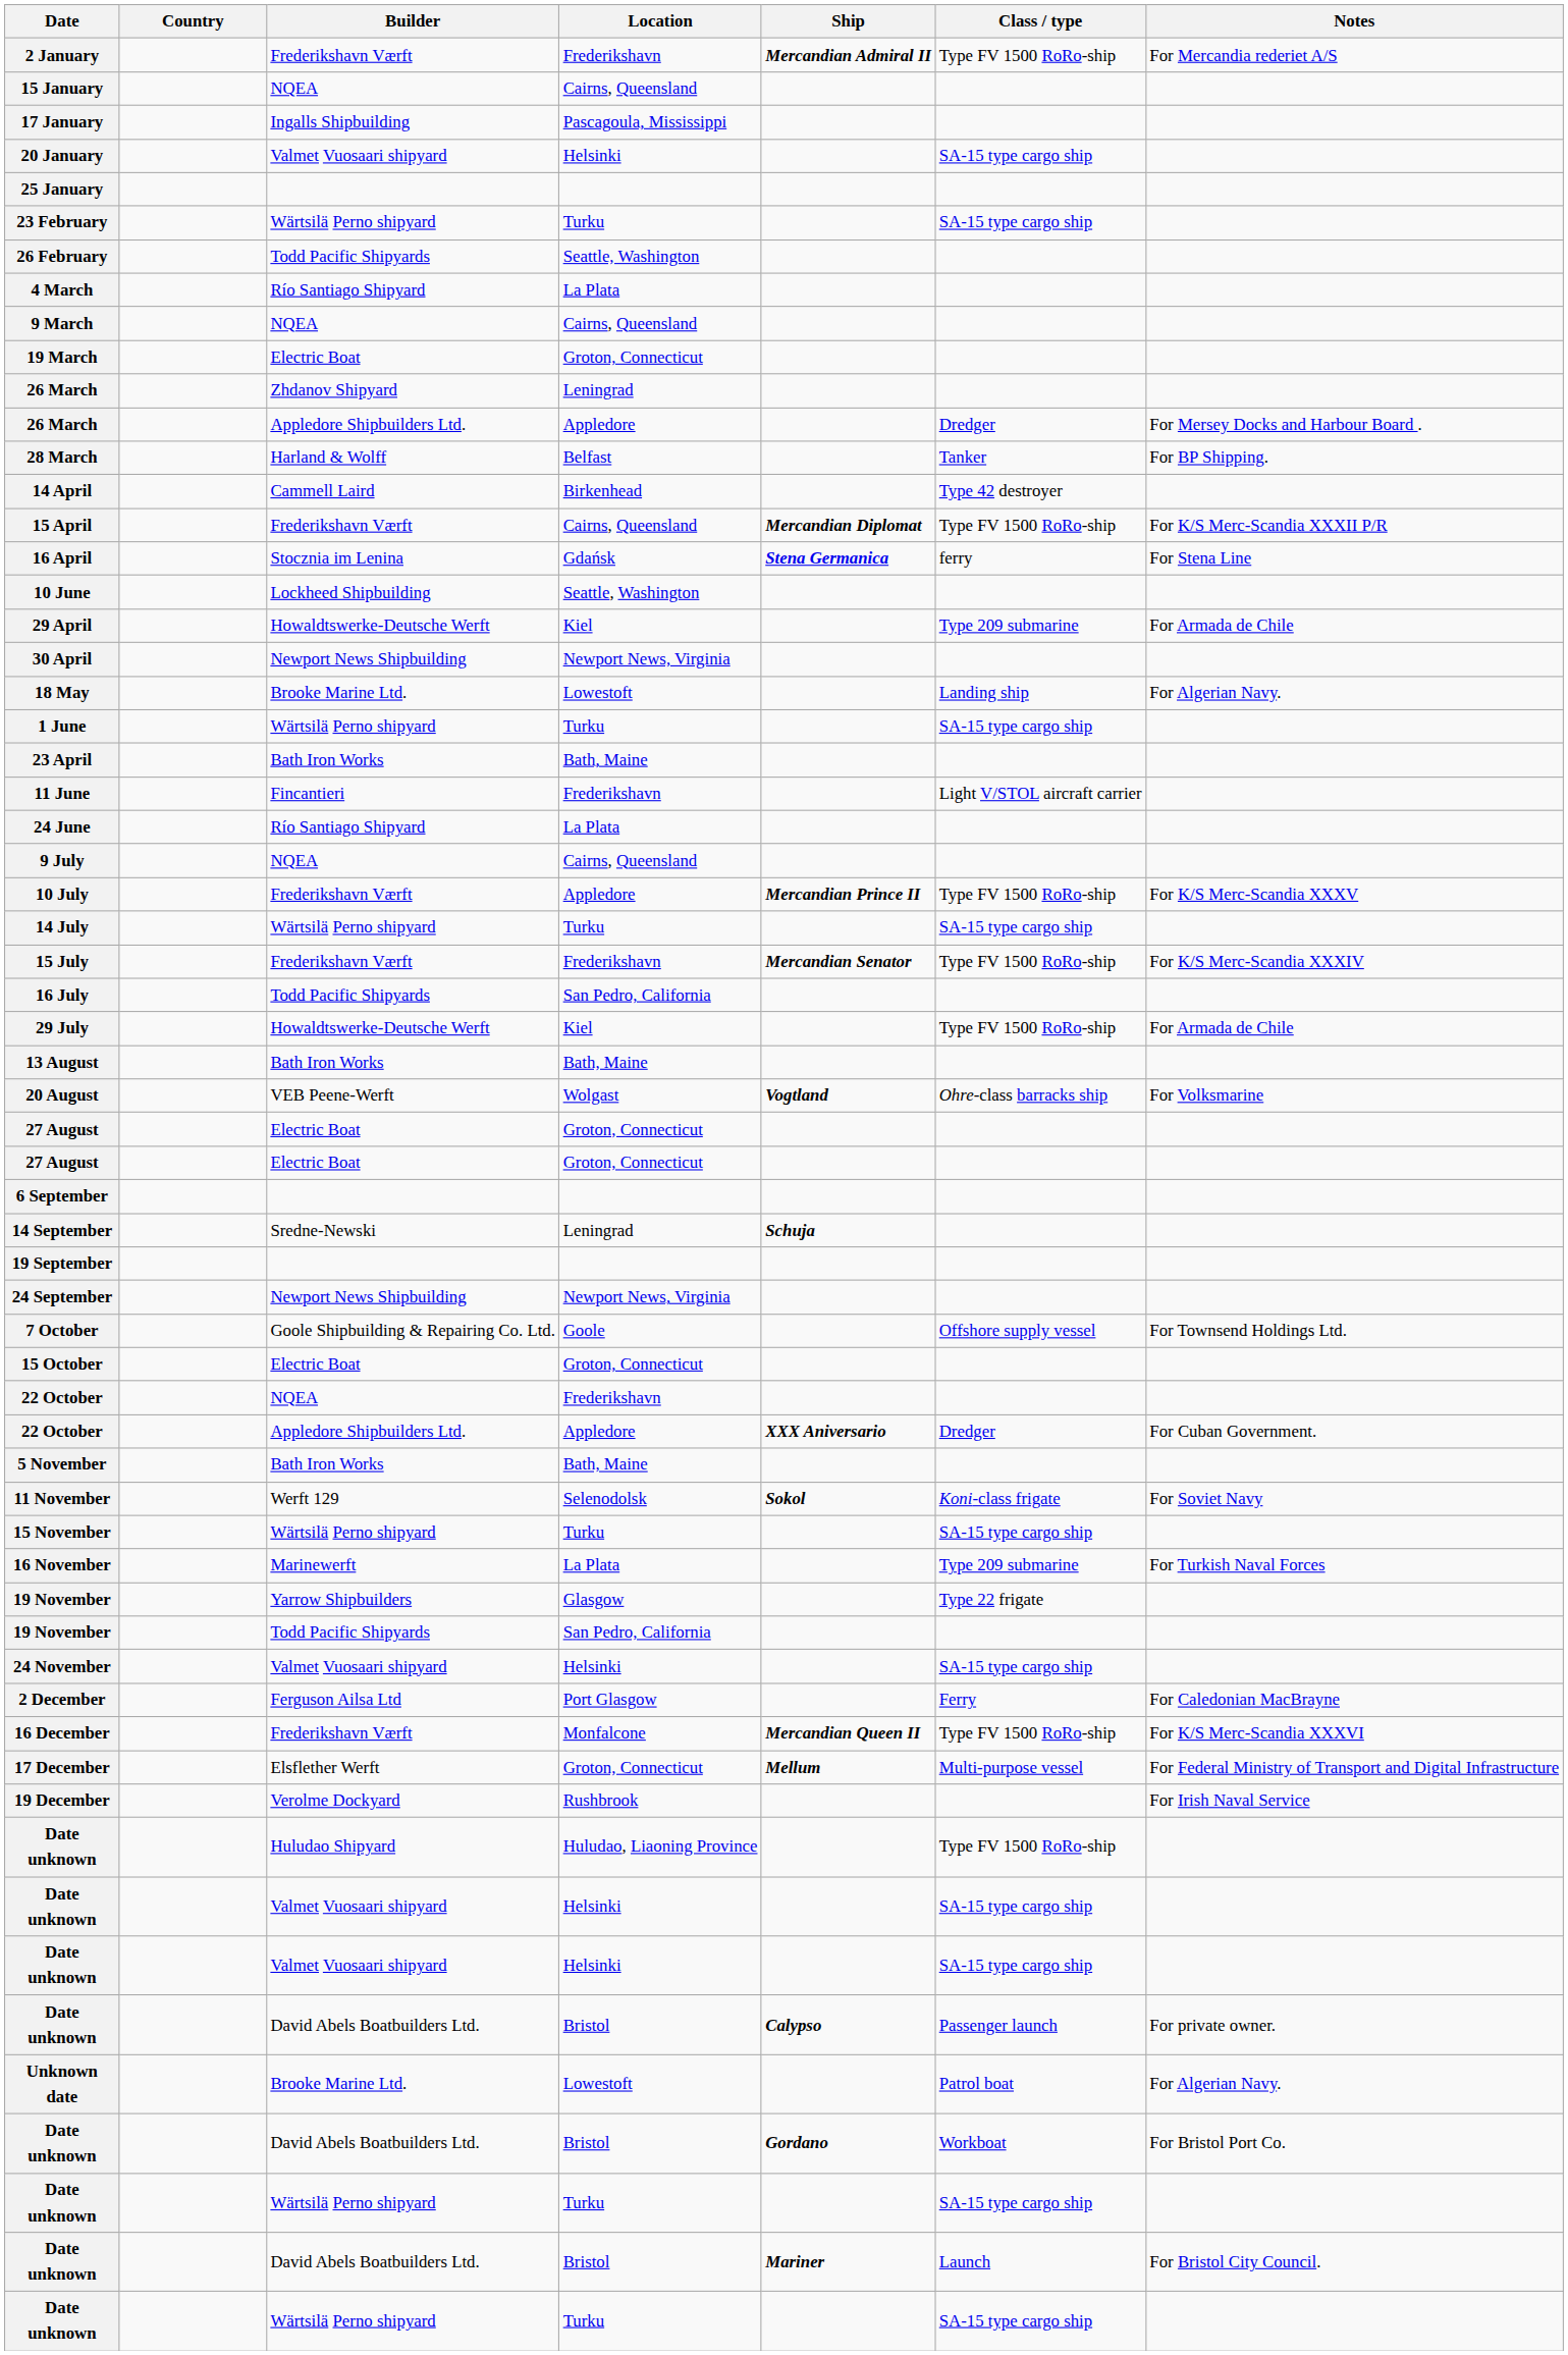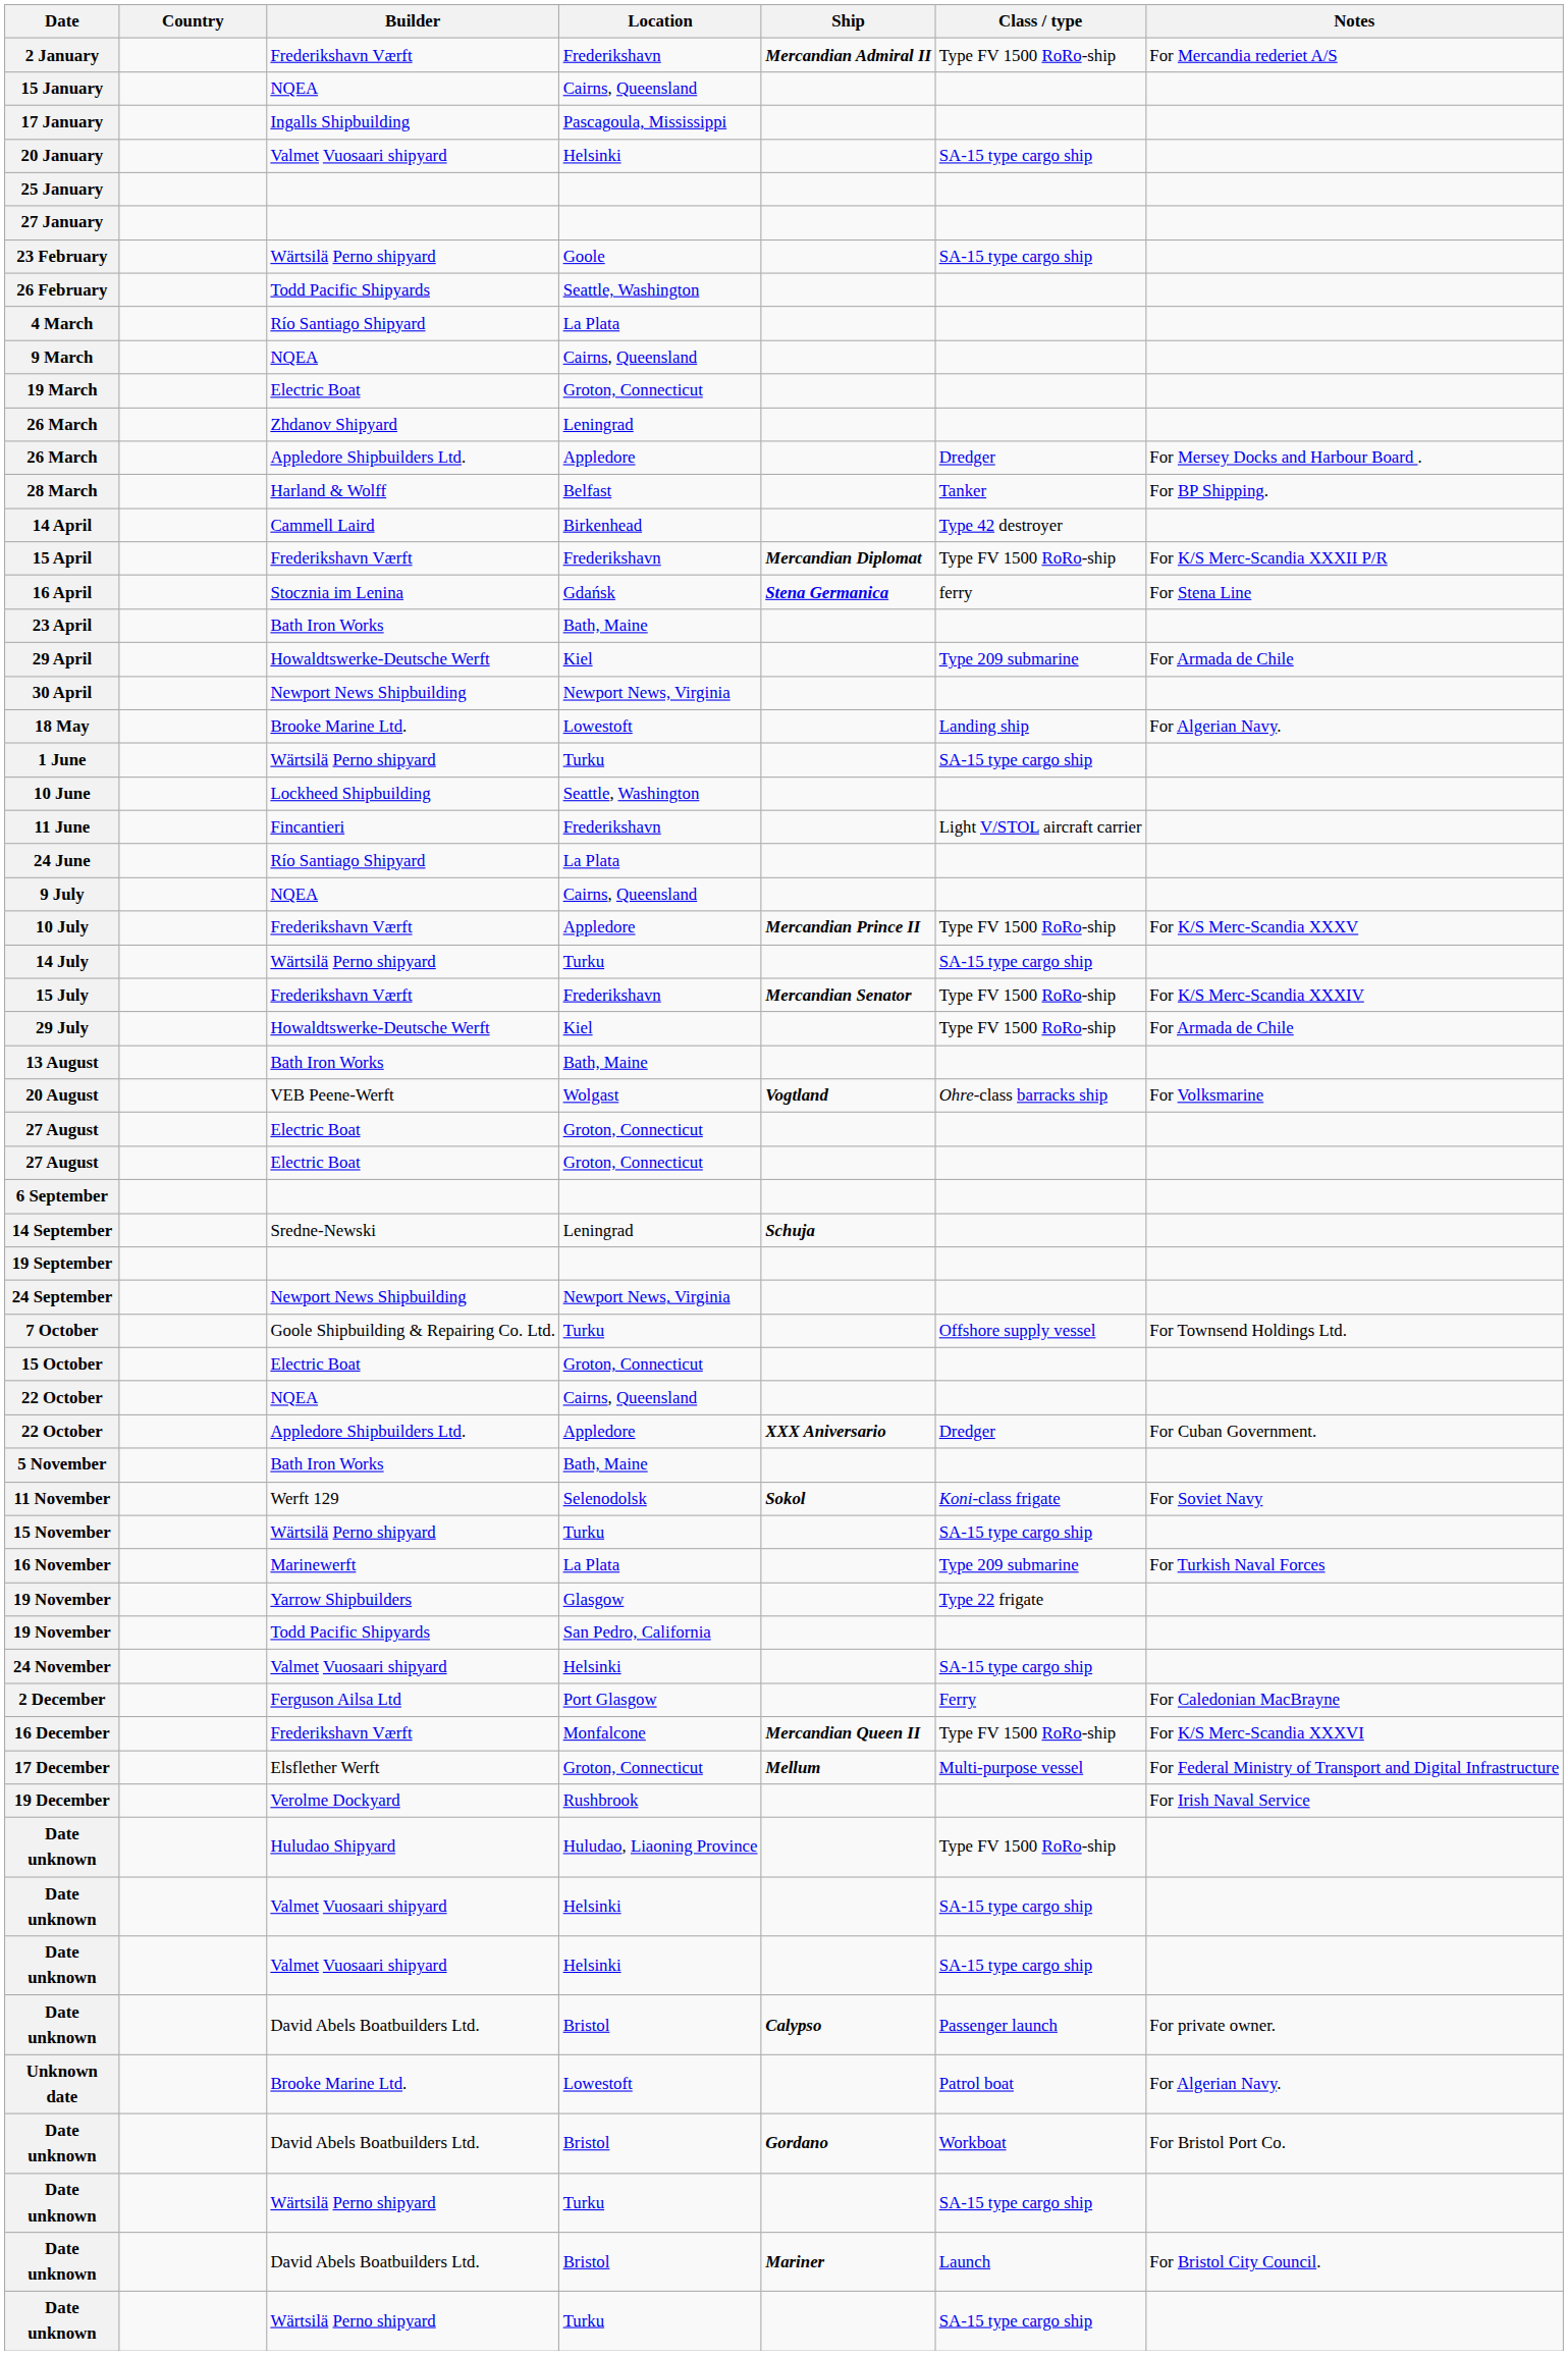+ row: 27 January
23 February | Location: Turku -> Goole
15 April | Location: Cairns, Queensland -> Frederikshavn
rows swapped: 23 April <-> 10 June
- row: 16 July | Todd Pacific Shipyards | San Pedro, California
7 October | Location: Goole -> Turku
22 October / NQEA | Location: Frederikshavn -> Cairns, Queensland
